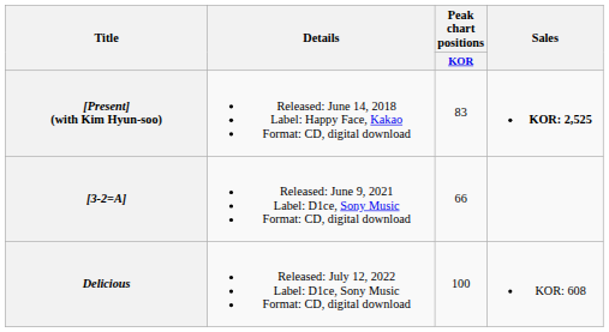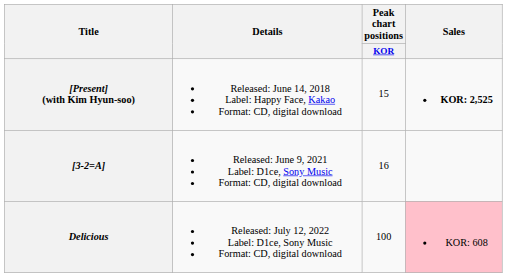[Present] (with Kim Hyun-soo) | Peak chart positions / KOR: 83 -> 15
[3-2=A] | Peak chart positions / KOR: 66 -> 16
Delicious | Sales: no background -> pink background
